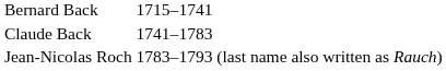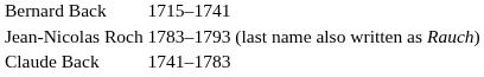rows swapped: Claude Back <-> Jean-Nicolas Roch
